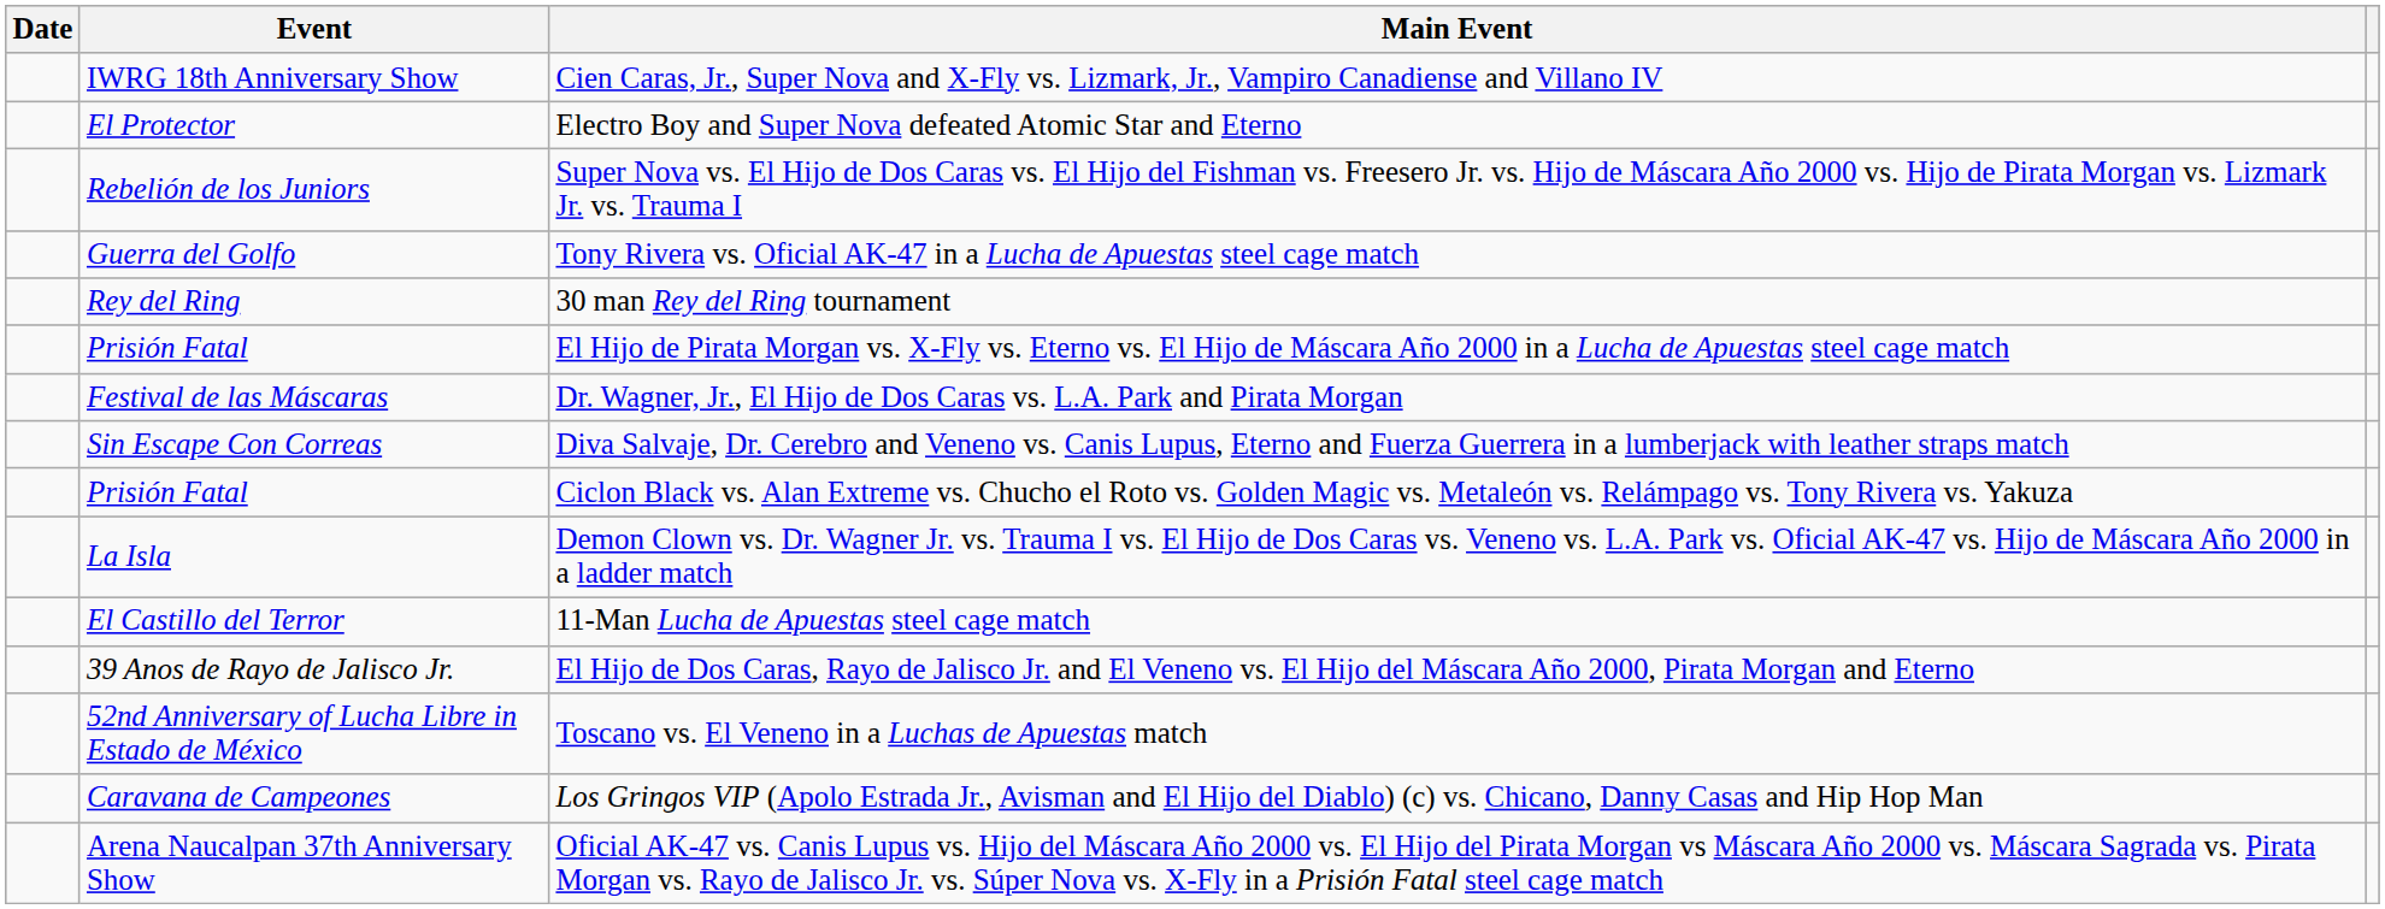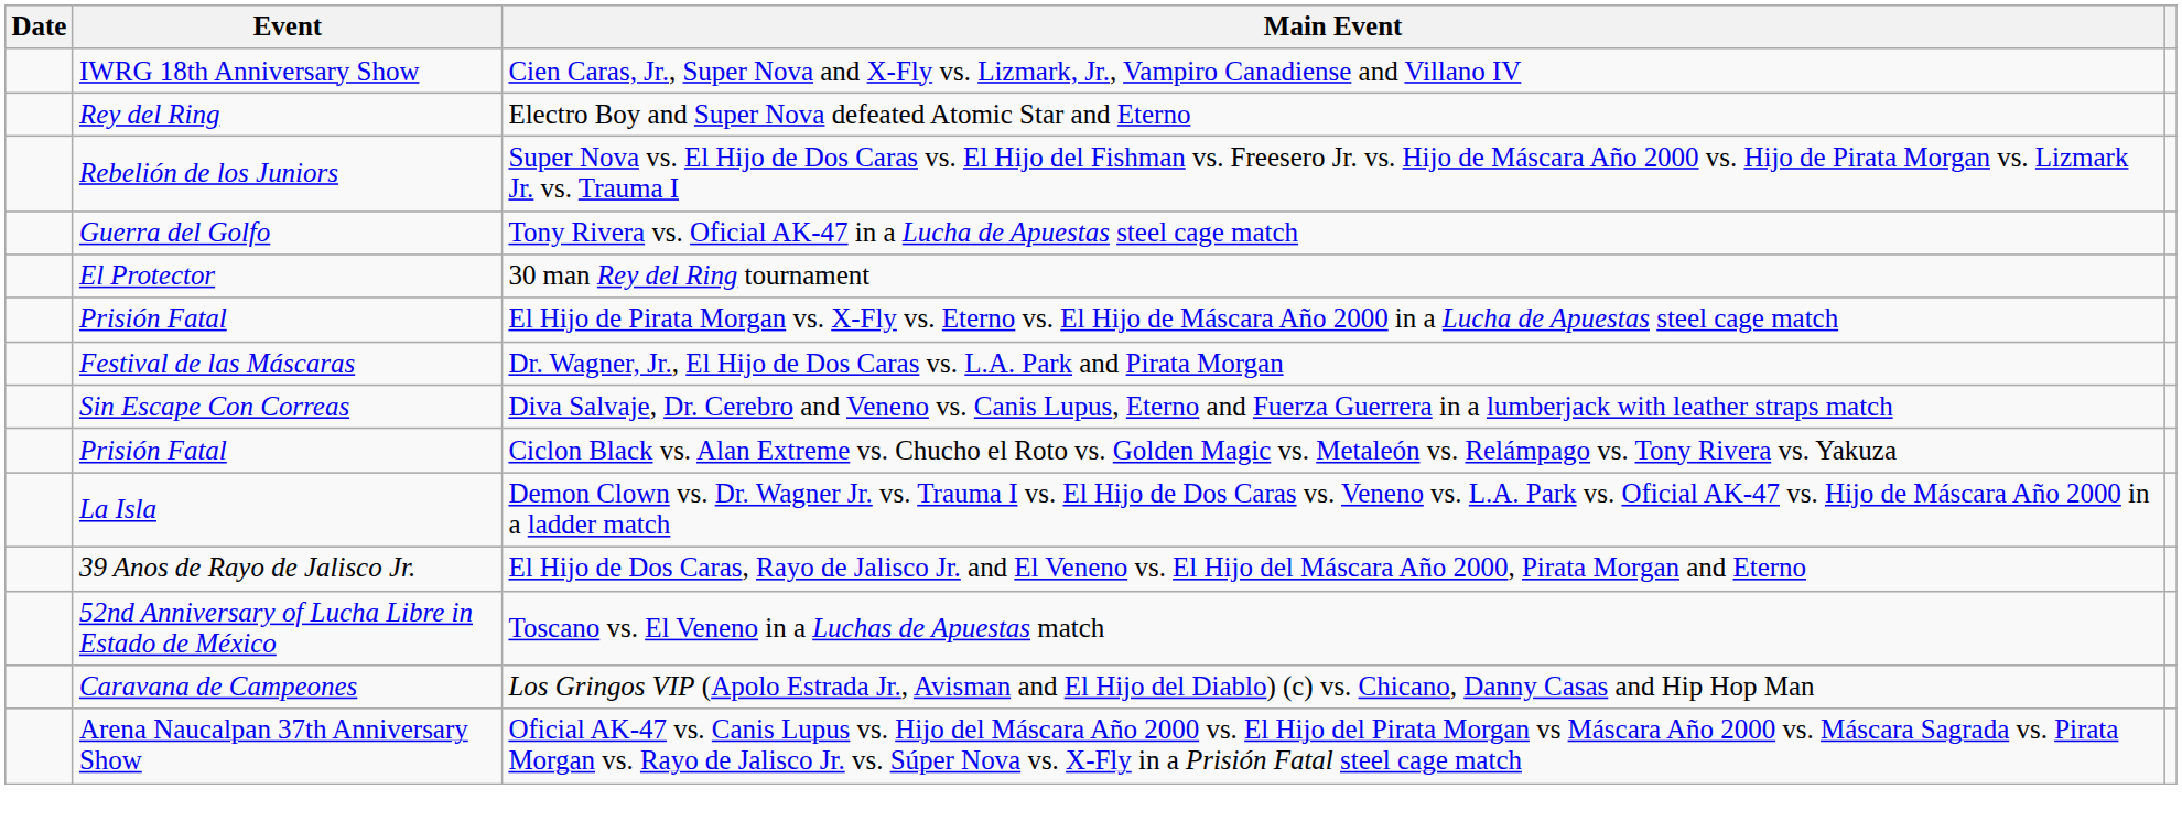Electro Boy and Super Nova defeated Atomic Star and Eterno | Event: El Protector -> Rey del Ring
30 man Rey del Ring tournament | Event: Rey del Ring -> El Protector
- row: El Castillo del Terror | 11-Man Lucha de Apuestas steel cage match
